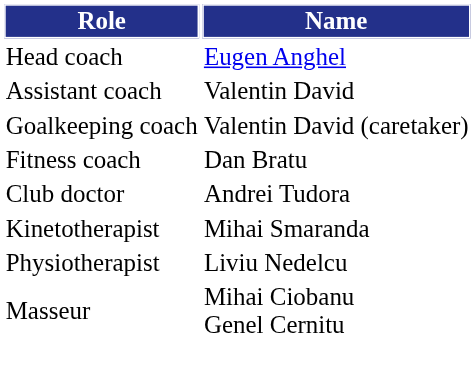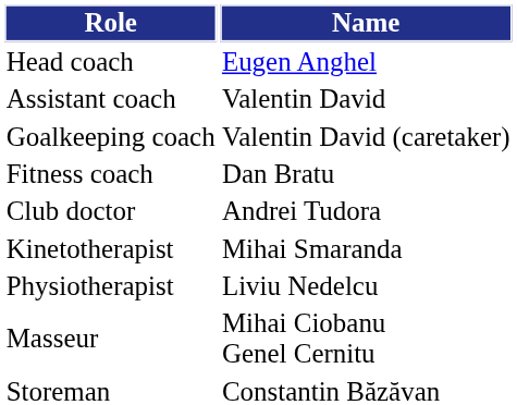+ row: Storeman | Constantin Băzăvan
